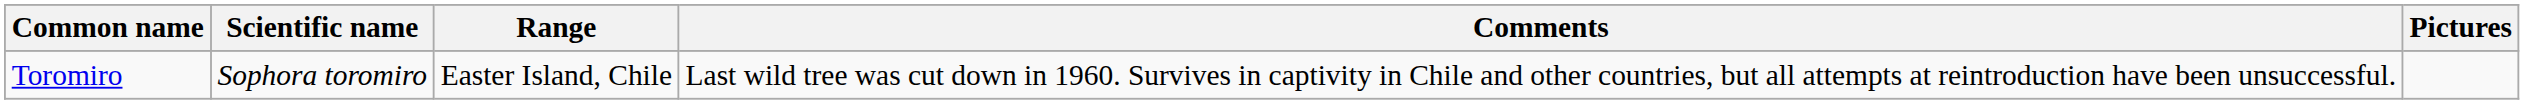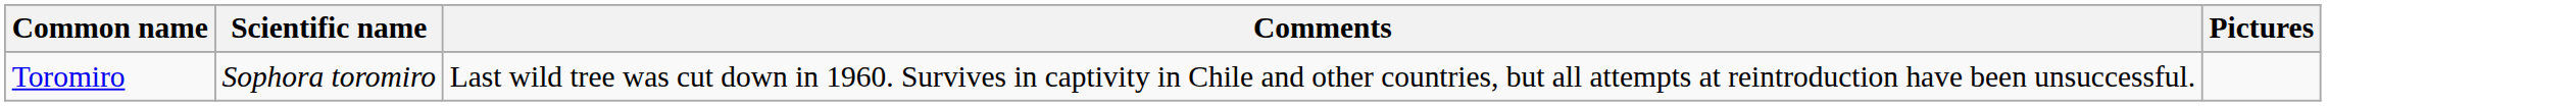- column: Range | Easter Island, Chile
